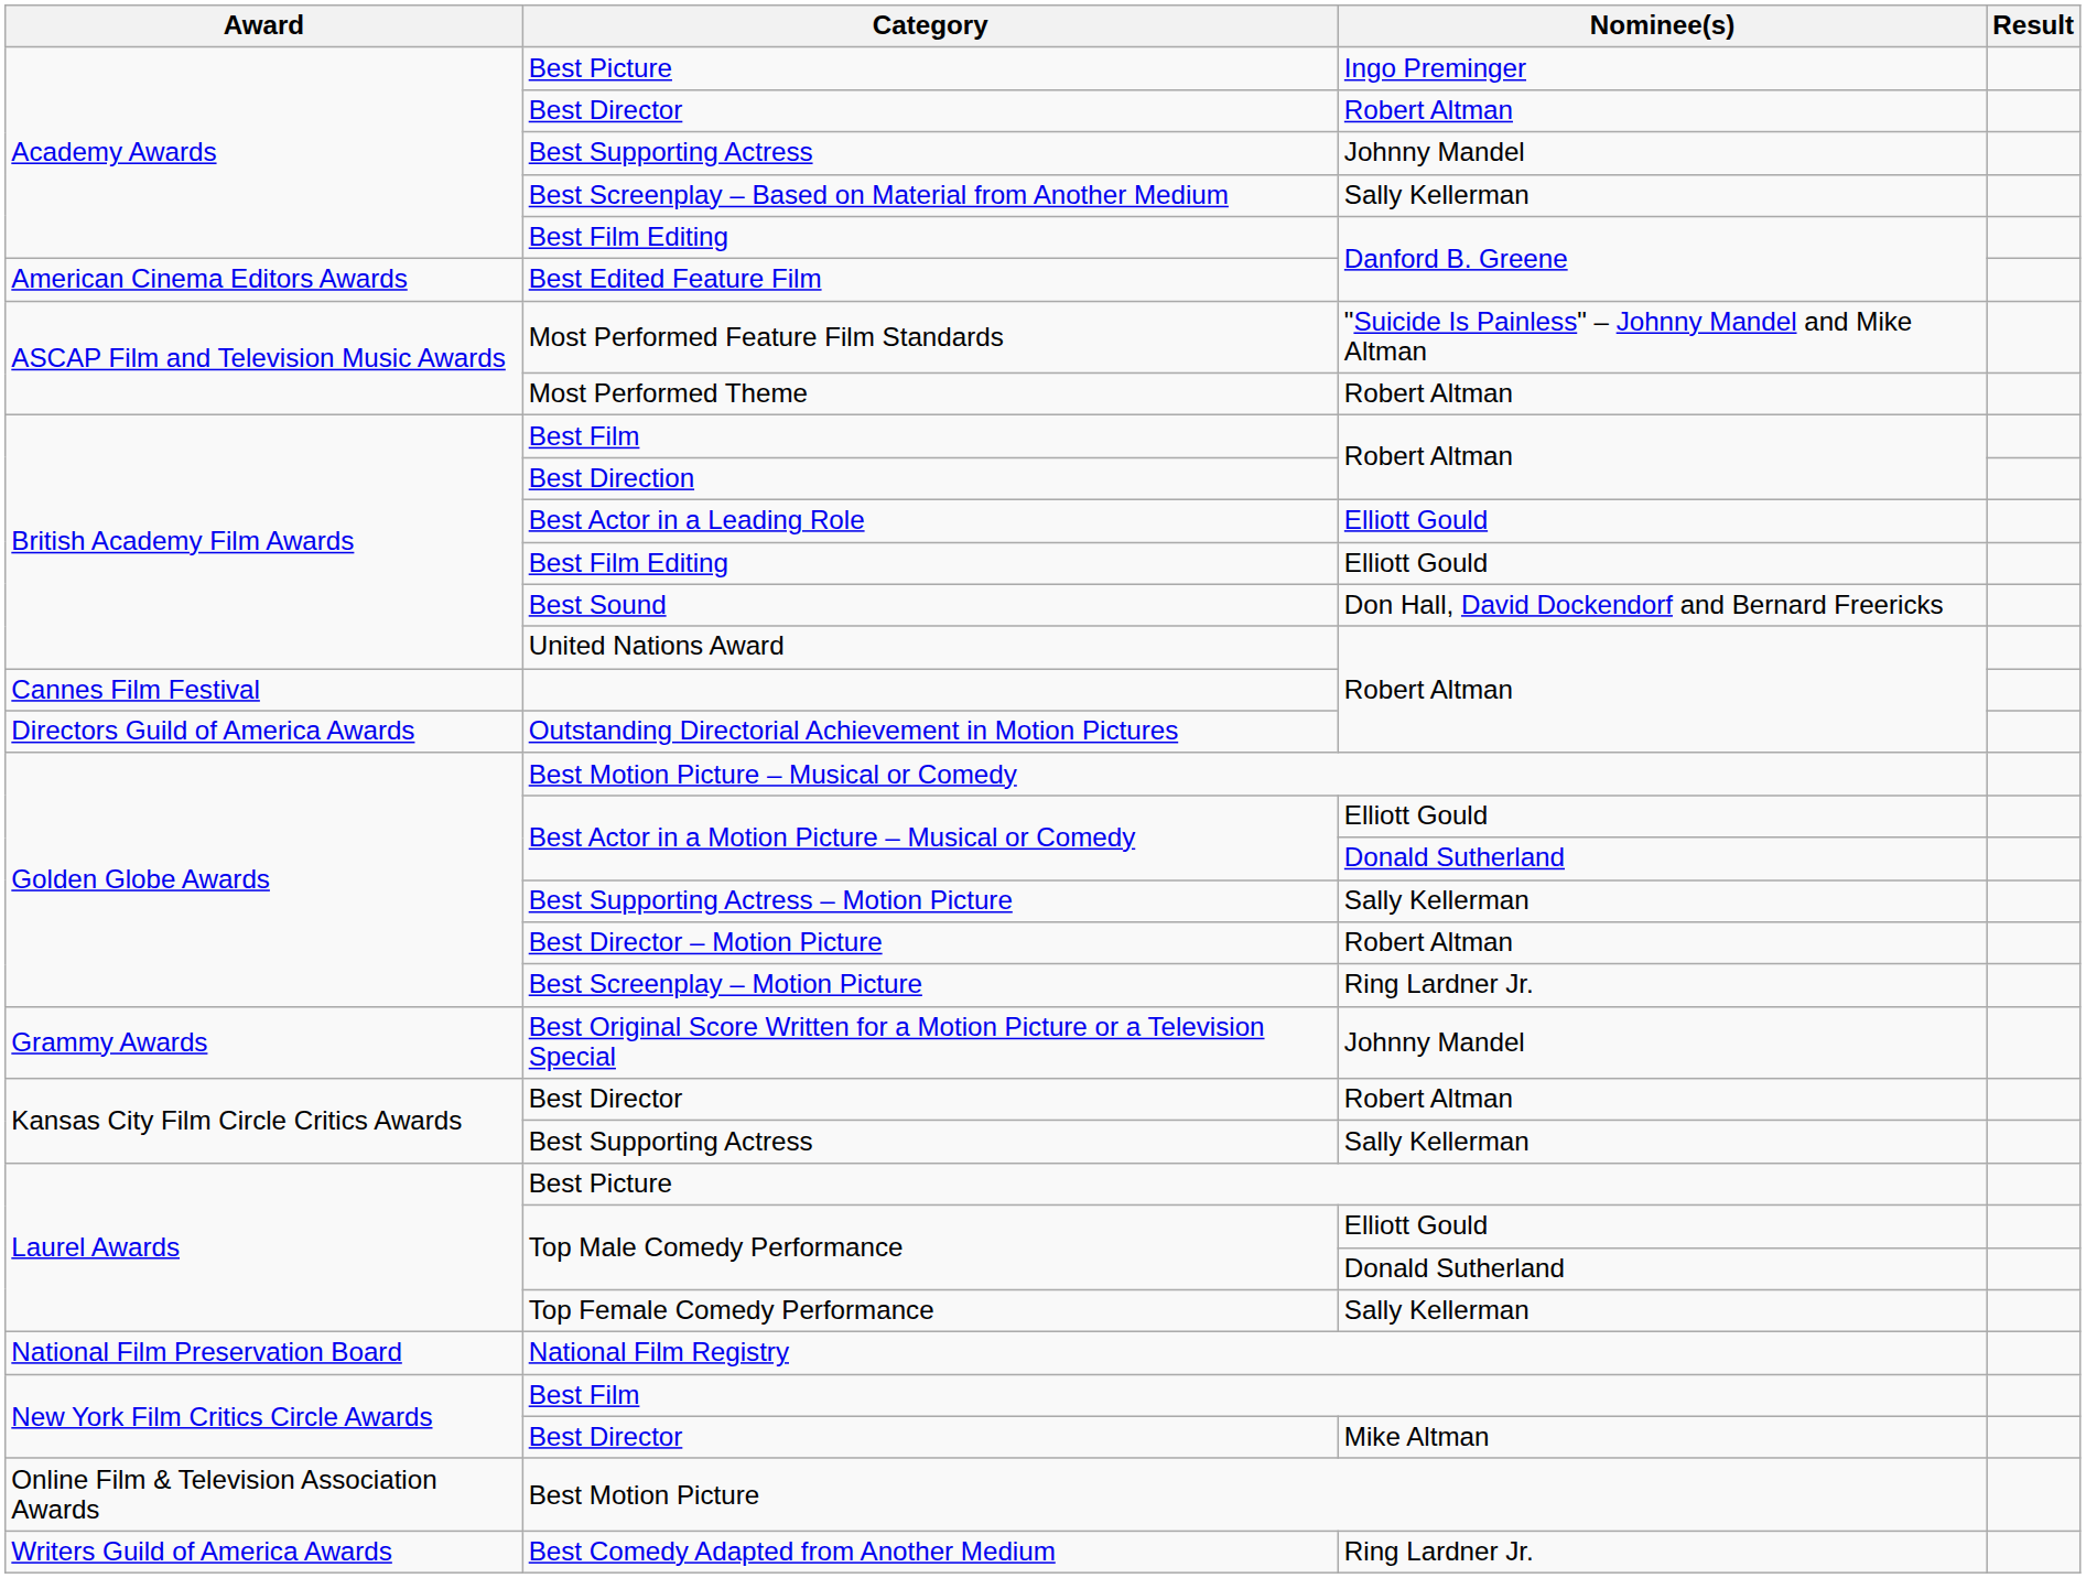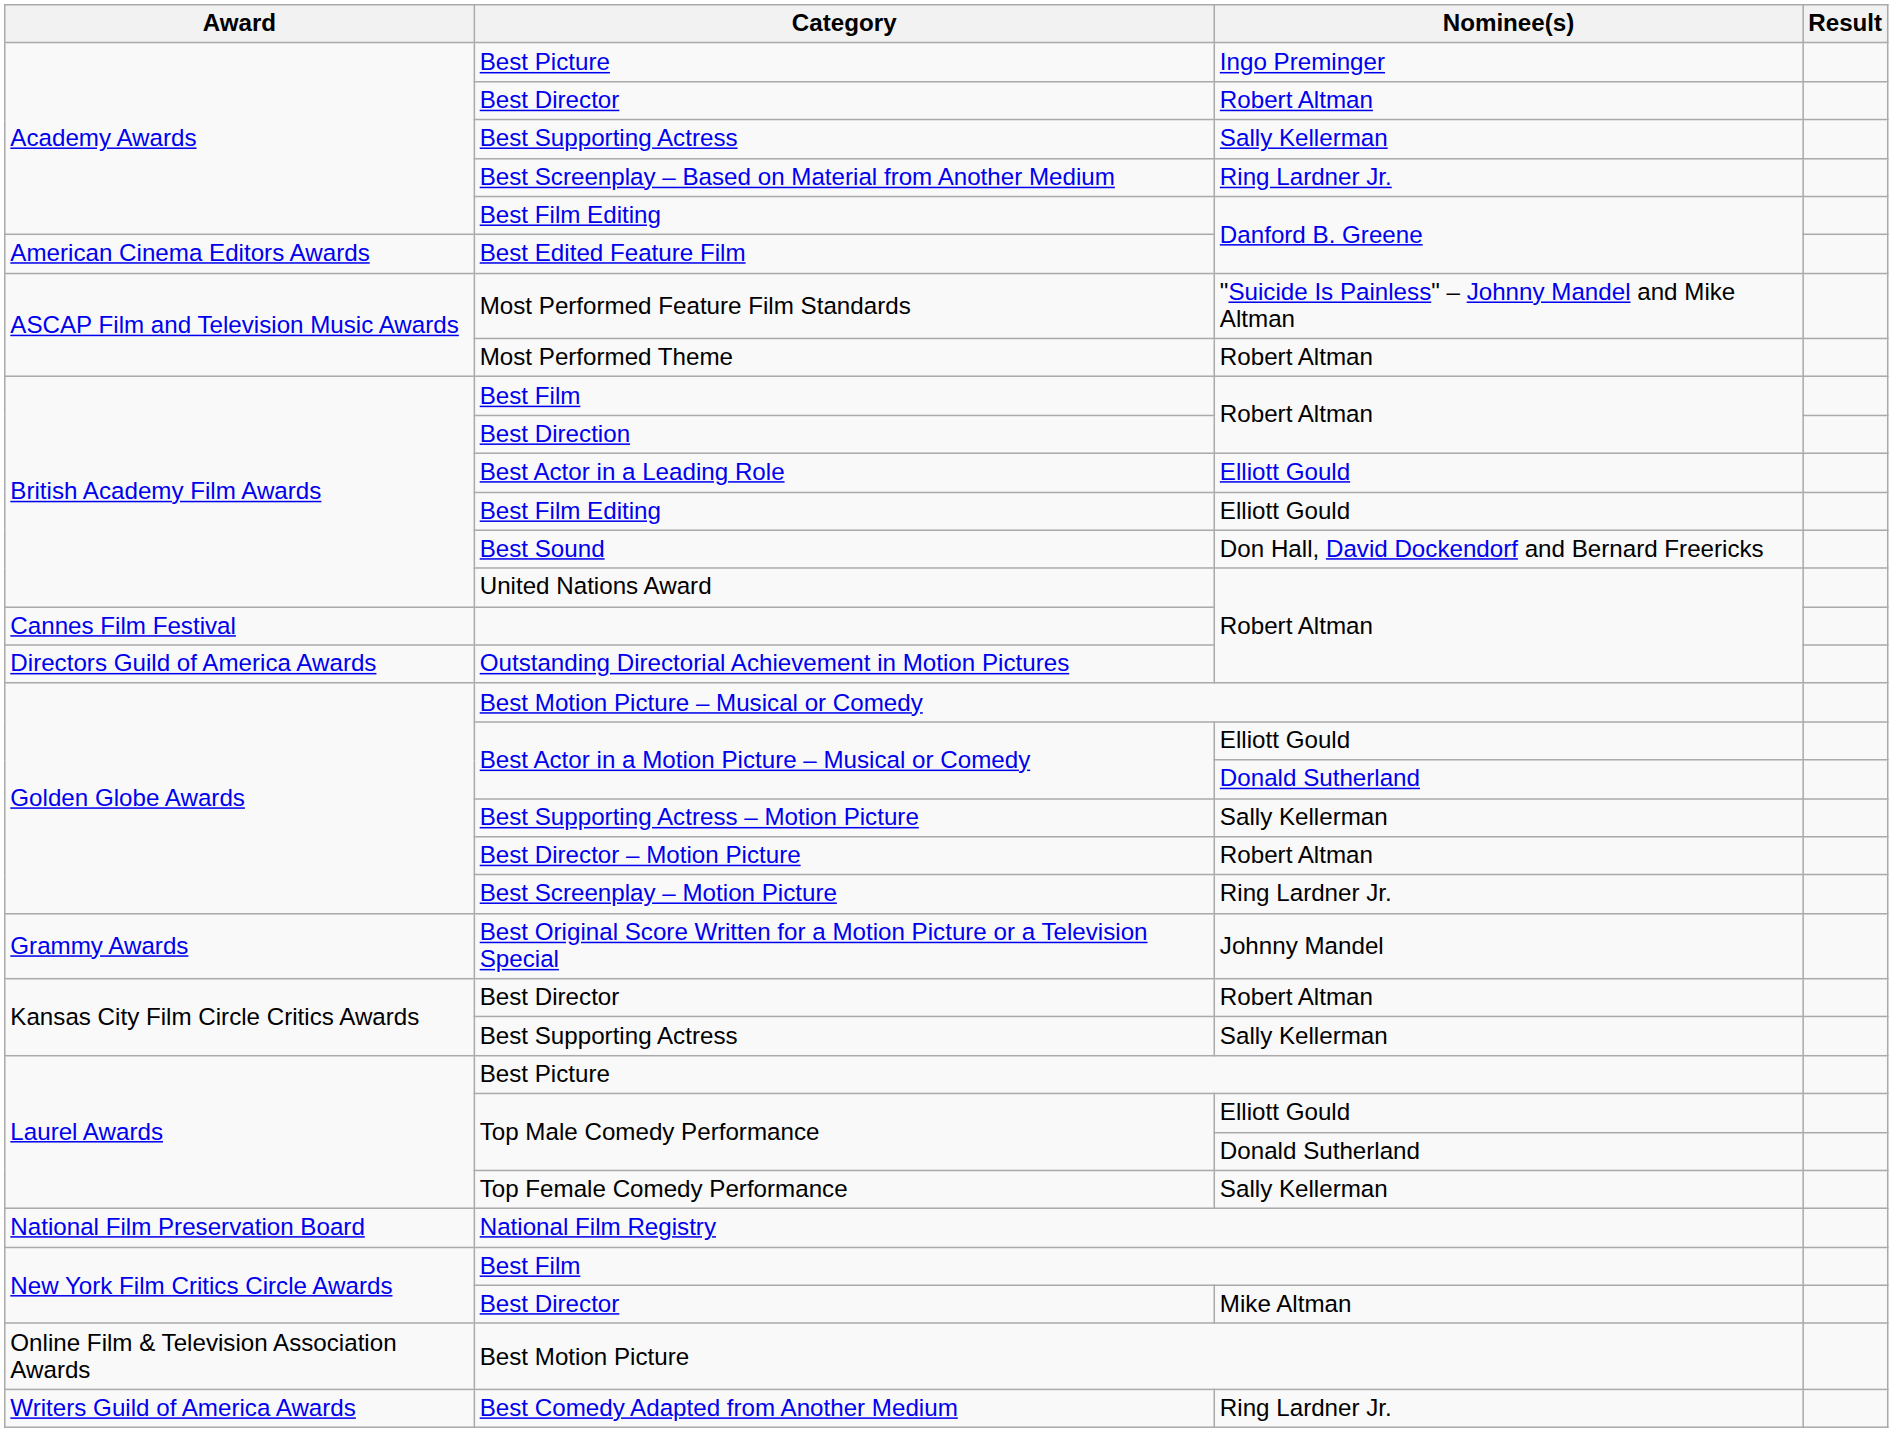Academy Awards / Best Supporting Actress | Nominee(s): Johnny Mandel -> Sally Kellerman
Best Screenplay – Based on Material from Another Medium | Nominee(s): Sally Kellerman -> Ring Lardner Jr.
